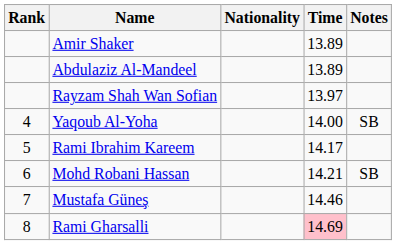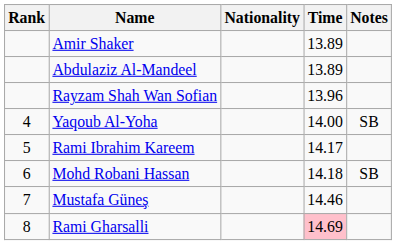Rayzam Shah Wan Sofian | Time: 13.97 -> 13.96
Mohd Robani Hassan | Time: 14.21 -> 14.18
